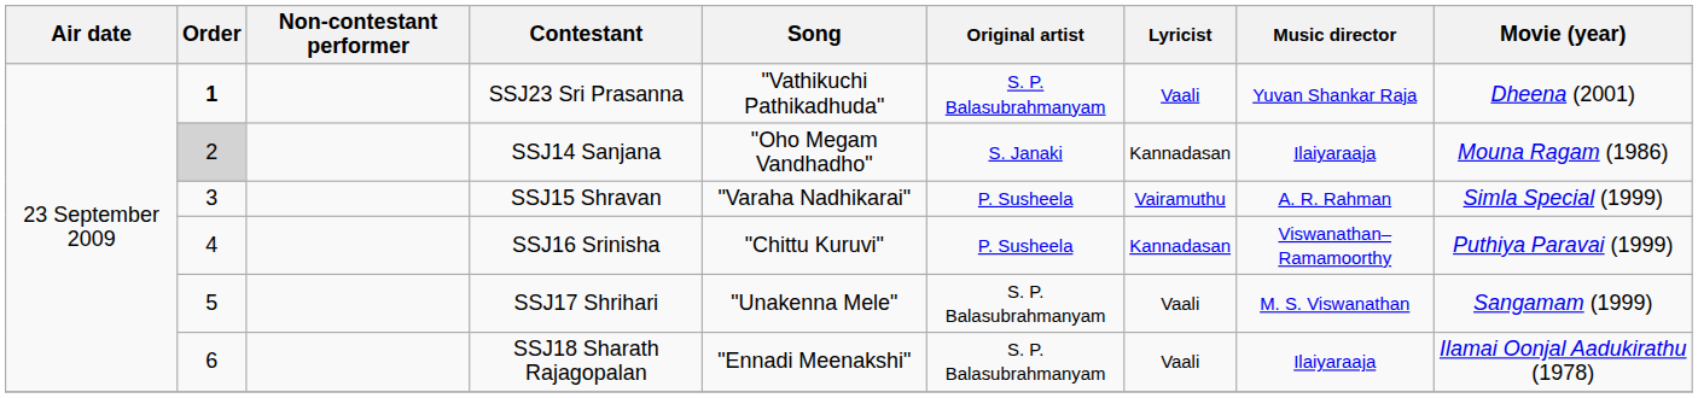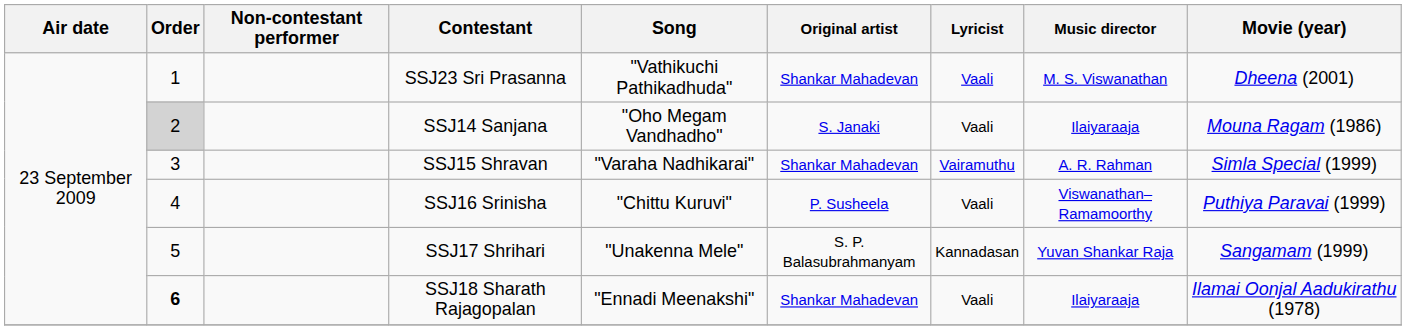SSJ23 Sri Prasanna | Order: bold -> normal
SSJ23 Sri Prasanna | Original artist: S. P. Balasubrahmanyam -> Shankar Mahadevan
SSJ23 Sri Prasanna | Music director: Yuvan Shankar Raja -> M. S. Viswanathan
SSJ14 Sanjana | Lyricist: Kannadasan -> Vaali
SSJ15 Shravan | Original artist: P. Susheela -> Shankar Mahadevan
SSJ16 Srinisha | Lyricist: Kannadasan -> Vaali
SSJ17 Shrihari | Lyricist: Vaali -> Kannadasan
SSJ17 Shrihari | Music director: M. S. Viswanathan -> Yuvan Shankar Raja
SSJ18 Sharath Rajagopalan | Order: normal -> bold
SSJ18 Sharath Rajagopalan | Original artist: S. P. Balasubrahmanyam -> Shankar Mahadevan
